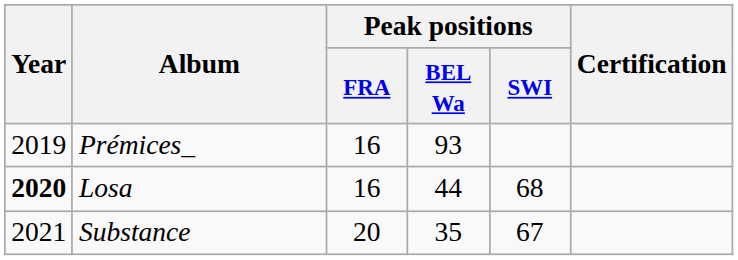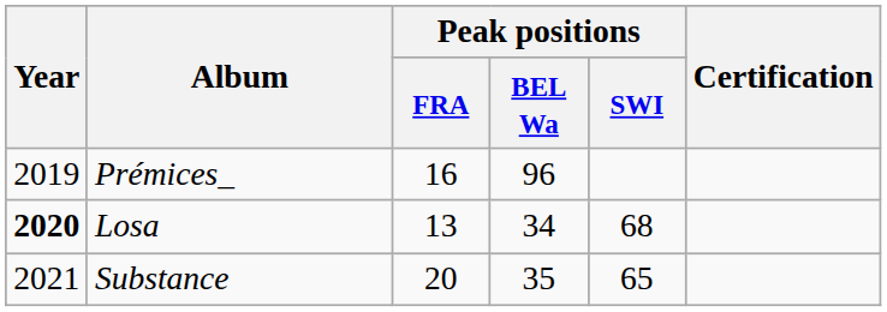Prémices_ | Peak positions / BEL Wa: 93 -> 96
Losa | Peak positions / FRA: 16 -> 13
Losa | Peak positions / BEL Wa: 44 -> 34
Substance | Peak positions / SWI: 67 -> 65
